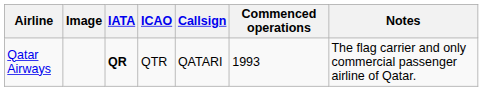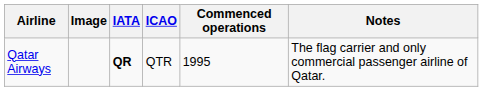- column: Callsign | QATARI
Qatar Airways | Commenced operations: 1993 -> 1995
